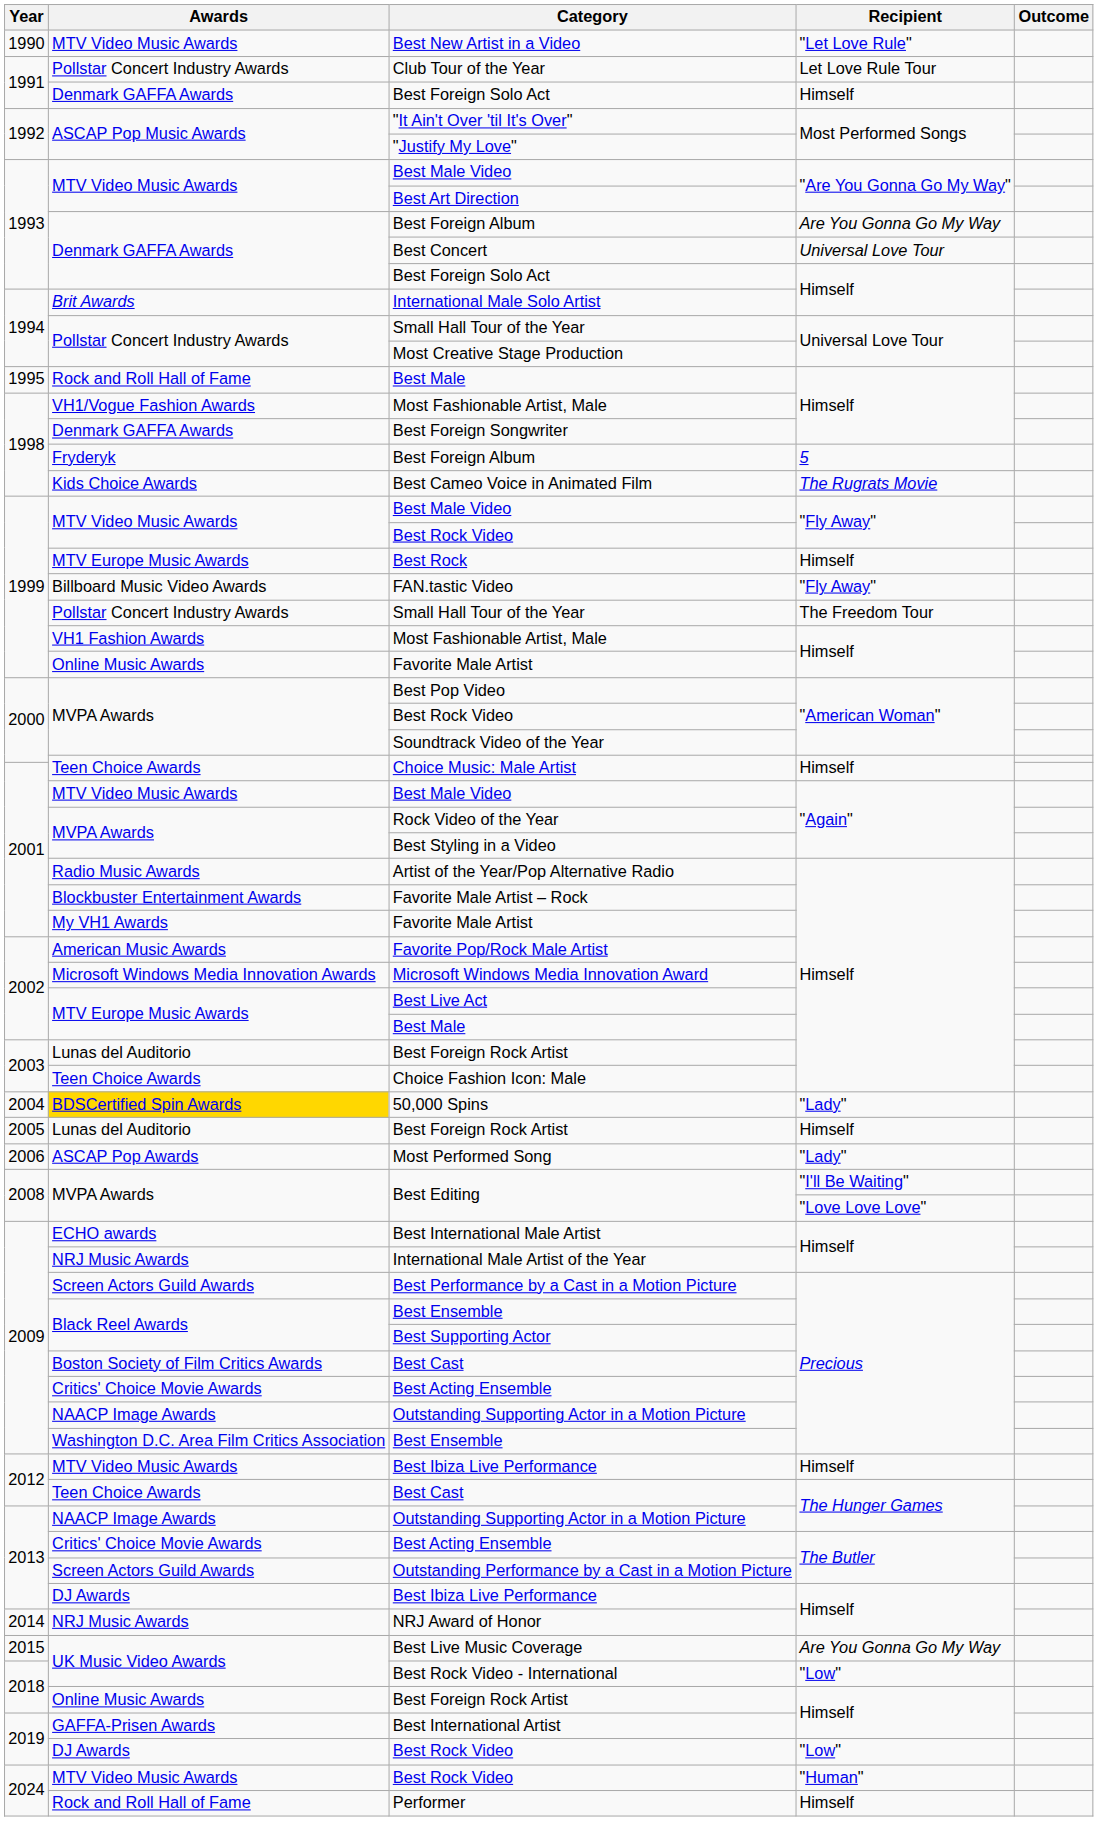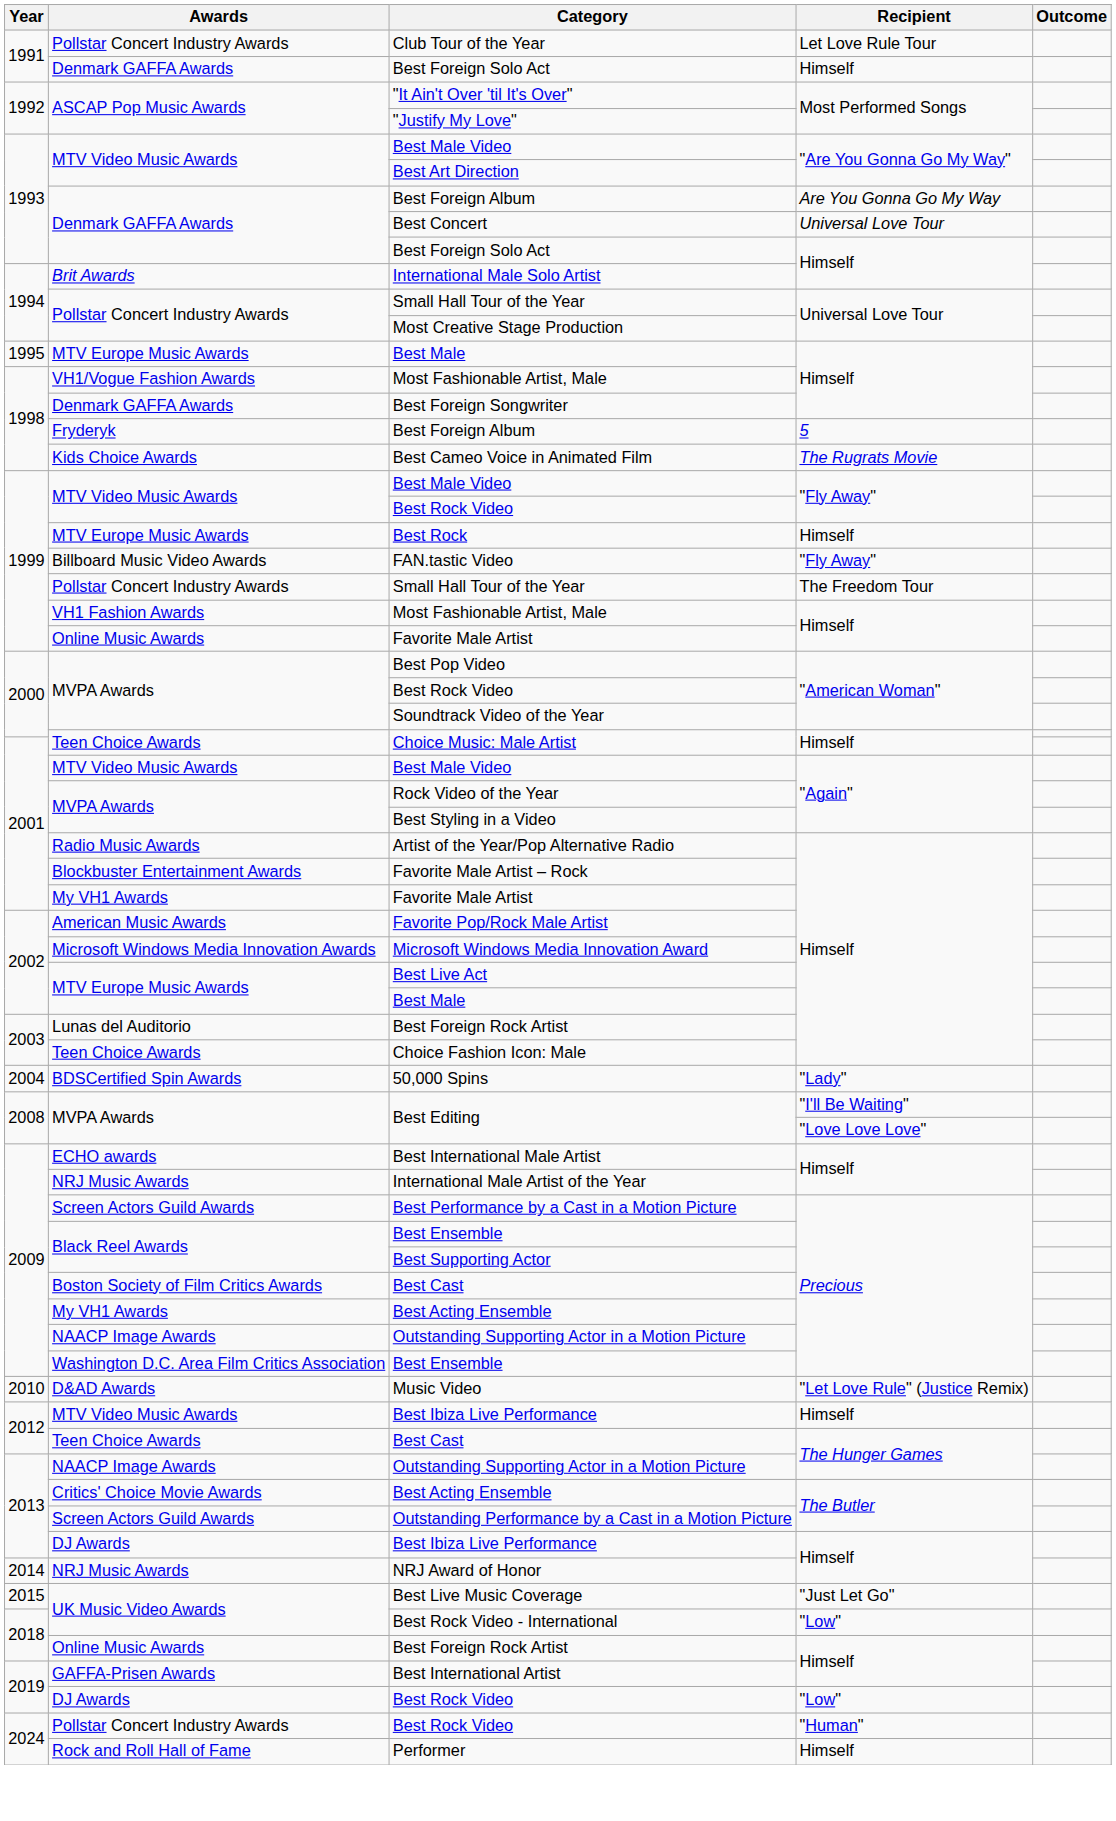- row: 1990 | MTV Video Music Awards | Best New Artist in a Video | "Let Love Rule"
1995 / Best Male | Awards: Rock and Roll Hall of Fame -> MTV Europe Music Awards
50,000 Spins | Awards: gold background -> no background
- row: 2005 | Lunas del Auditorio | Best Foreign Rock Artist | Himself
- row: 2006 | ASCAP Pop Awards | Most Performed Song | "Lady"
2009 / Best Acting Ensemble | Awards: Critics' Choice Movie Awards -> My VH1 Awards
+ row: 2010 | D&AD Awards | Music Video | "Let Love Rule" (Justice Remix)
Best Live Music Coverage | Recipient: Are You Gonna Go My Way -> "Just Let Go"
2024 / Best Rock Video | Awards: MTV Video Music Awards -> Pollstar Concert Industry Awards
